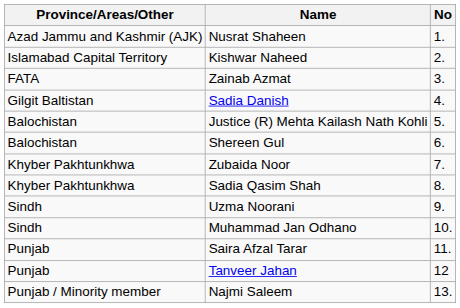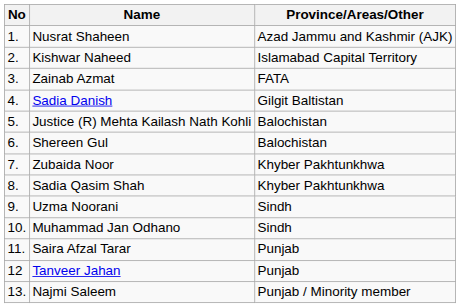columns swapped: No <-> Province/Areas/Other
